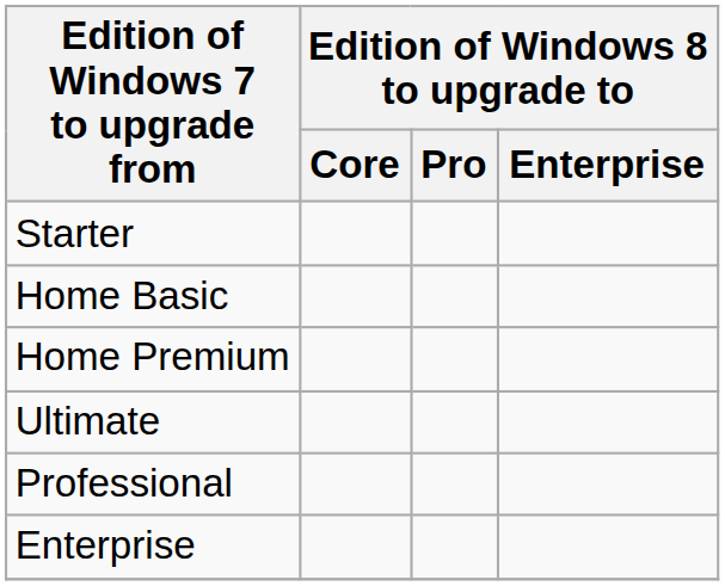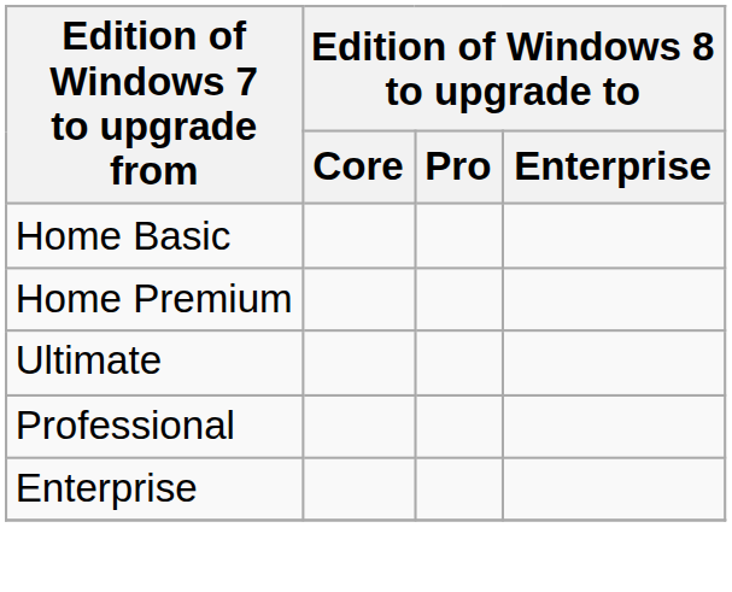- row: Starter
